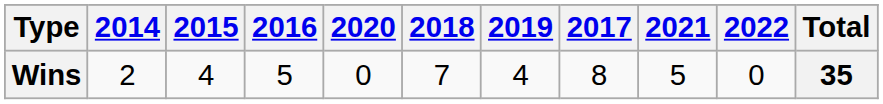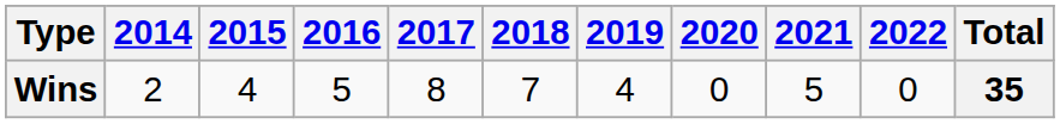columns swapped: 2017 <-> 2020
